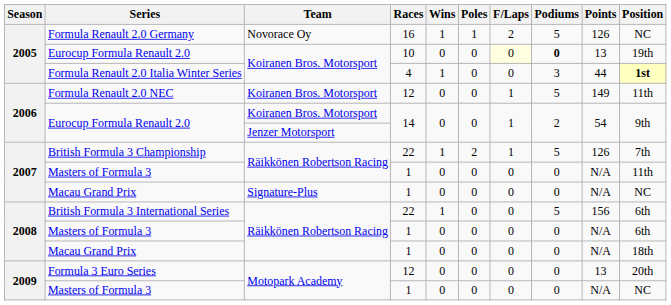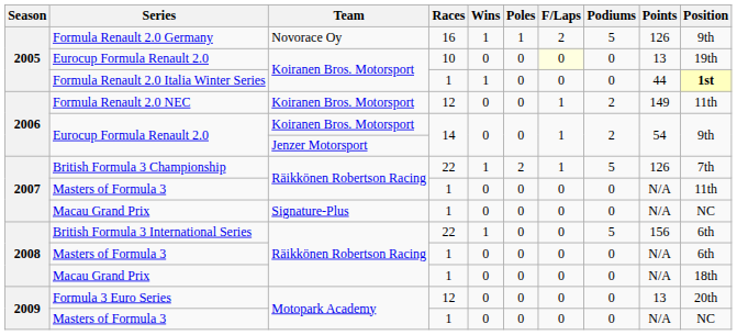Formula Renault 2.0 Germany | Position: NC -> 9th
2005 / Eurocup Formula Renault 2.0 | Podiums: bold -> normal
Formula Renault 2.0 Italia Winter Series | Races: 4 -> 1
Formula Renault 2.0 Italia Winter Series | Podiums: 3 -> 0
Formula Renault 2.0 NEC | Podiums: 5 -> 2
